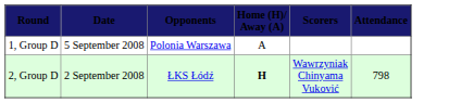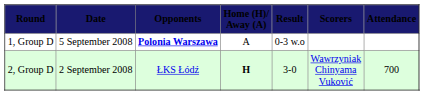+ column: Result | 0-3 w.o | 3-0
1, Group D | Opponents: normal -> bold
2, Group D | Attendance: 798 -> 700
